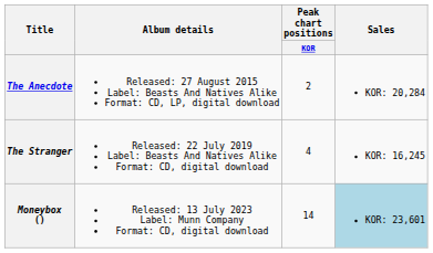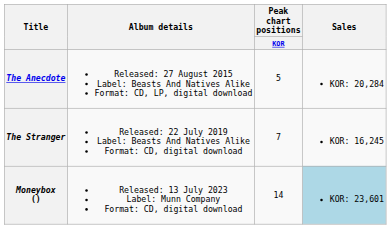The Anecdote | Peak chart positions / KOR: 2 -> 5
The Stranger | Peak chart positions / KOR: 4 -> 7
